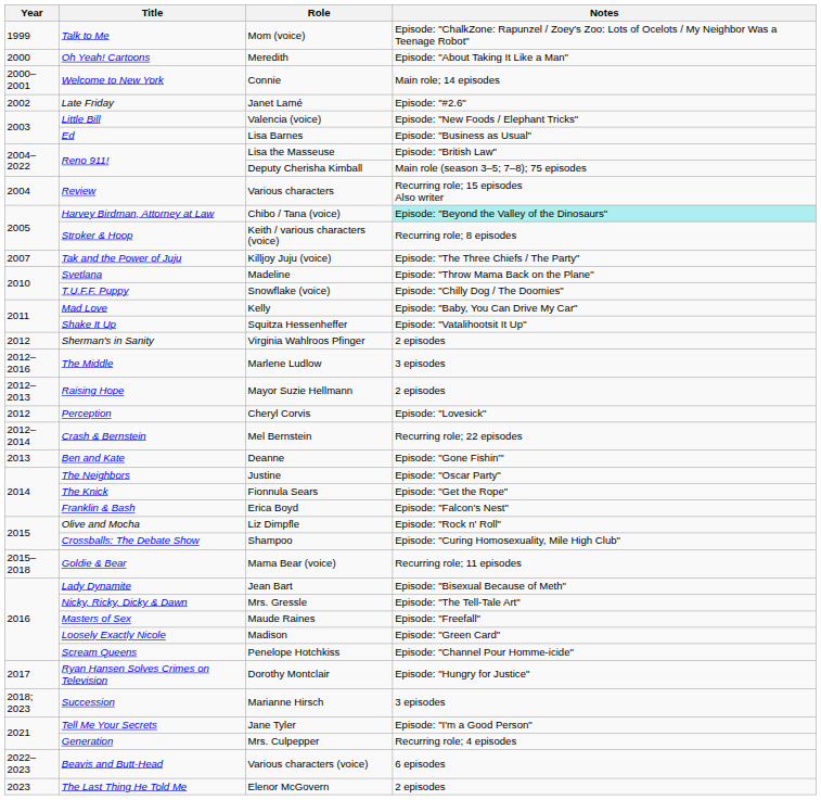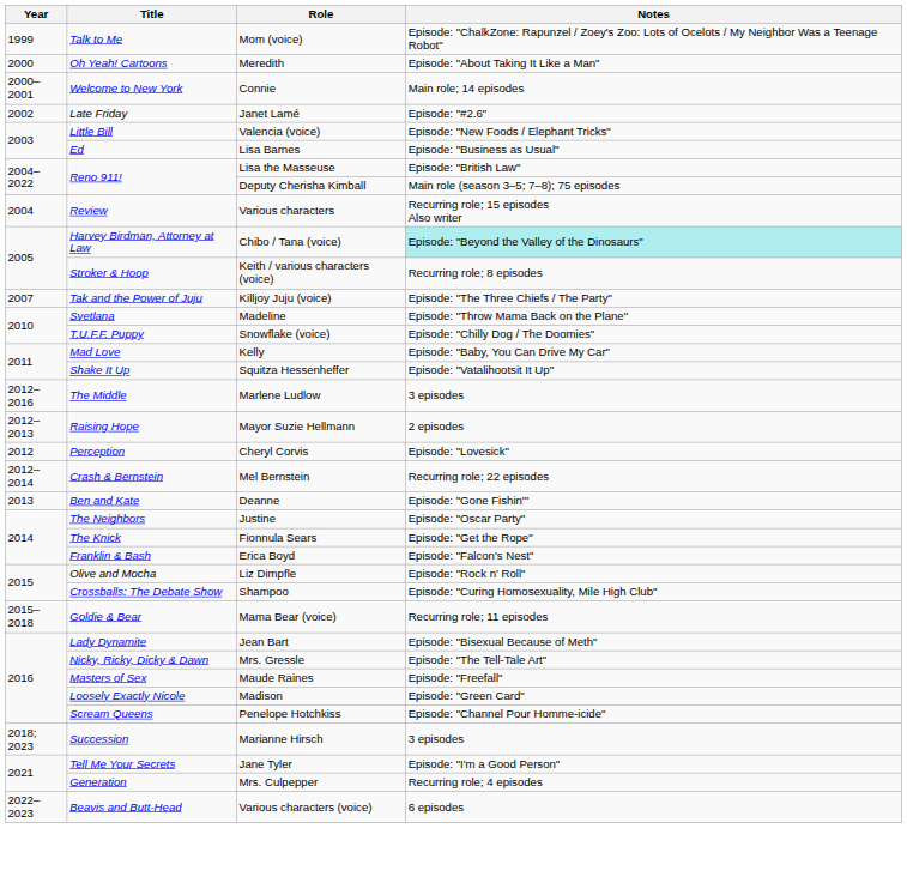- row: 2012 | Sherman's in Sanity | Virginia Wahlroos Pfinger | 2 episodes
- row: 2017 | Ryan Hansen Solves Crimes on Television | Dorothy Montclair | Episode: "Hungry for Justice"
- row: 2023 | The Last Thing He Told Me | Elenor McGovern | 2 episodes
